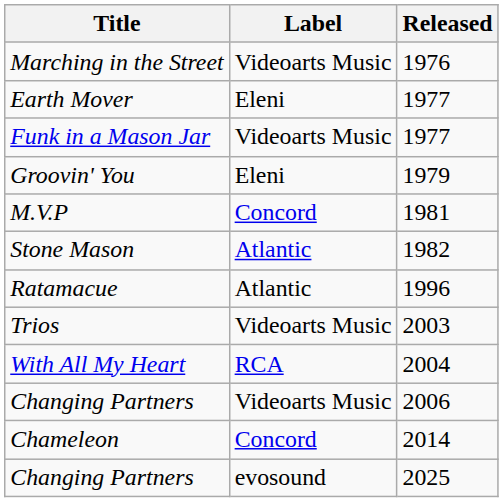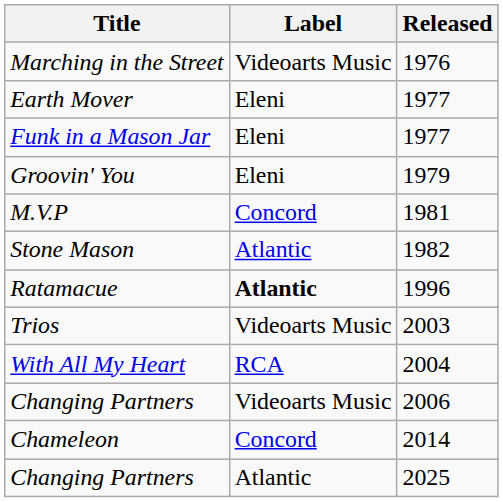Funk in a Mason Jar | Label: Videoarts Music -> Eleni
Ratamacue | Label: normal -> bold
Changing Partners / 2025 | Label: evosound -> Atlantic
